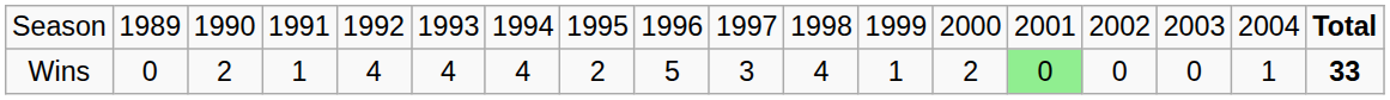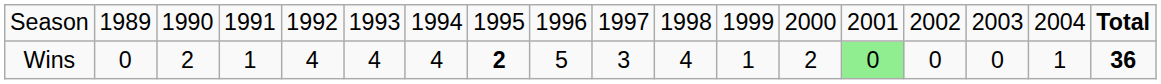Wins | column 8: normal -> bold
Wins | column 18: 33 -> 36
